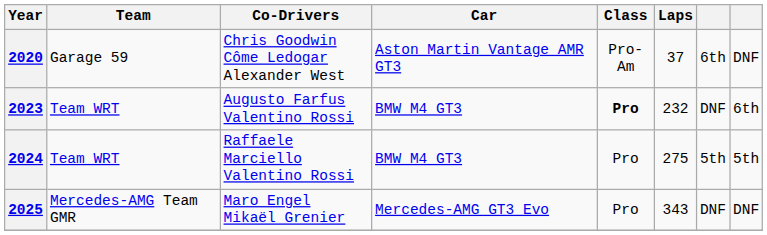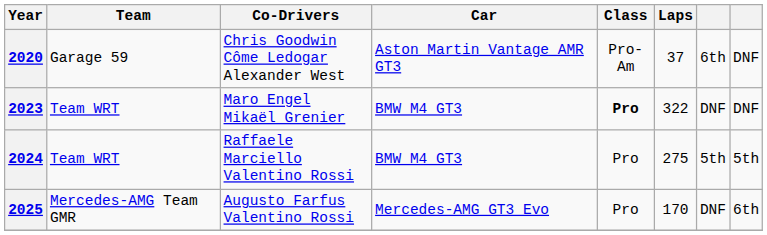2023 | Co-Drivers: Augusto Farfus Valentino Rossi -> Maro Engel Mikaël Grenier
2023 | Laps: 232 -> 322
2023 | column 8: 6th -> DNF
2025 | Co-Drivers: Maro Engel Mikaël Grenier -> Augusto Farfus Valentino Rossi
2025 | Laps: 343 -> 170
2025 | column 8: DNF -> 6th
